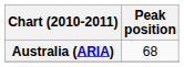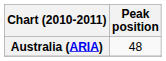Australia (ARIA) | Peak position: 68 -> 48
